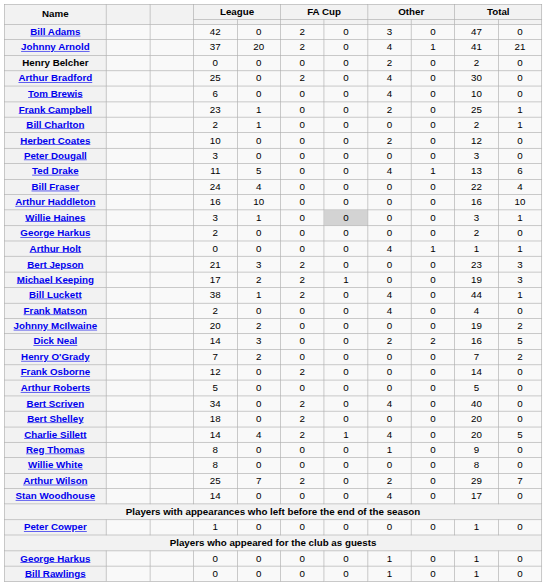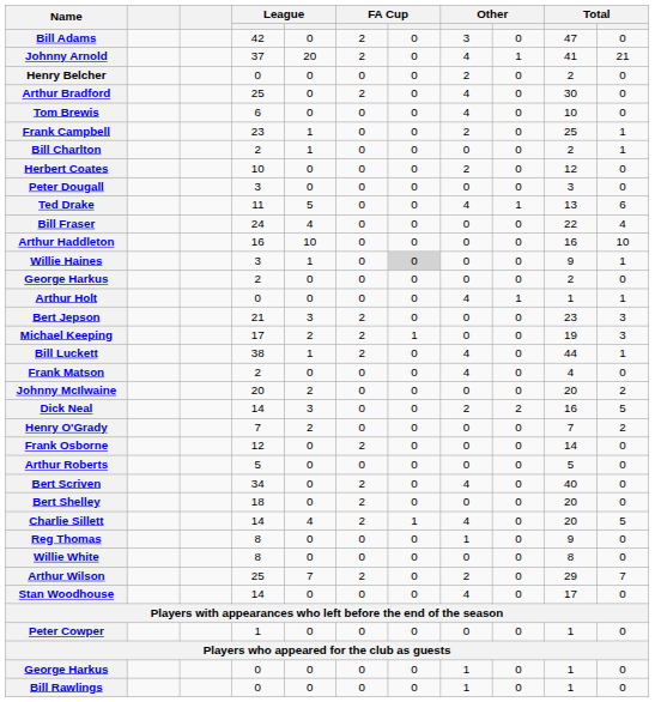Willie Haines | column 10: 3 -> 9
Johnny McIlwaine | column 10: 19 -> 20
